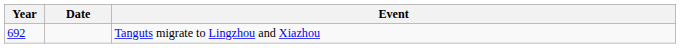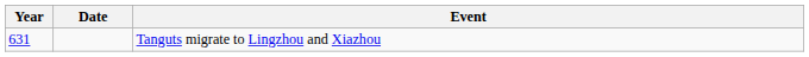Tanguts migrate to Lingzhou and Xiazhou | Year: 692 -> 631
